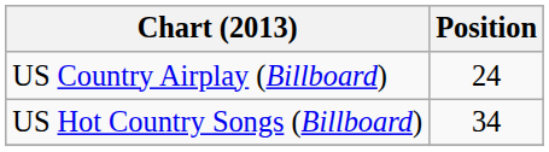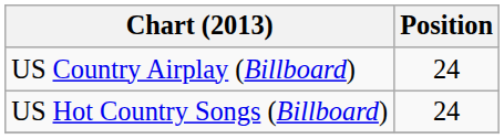US Hot Country Songs (Billboard) | Position: 34 -> 24
